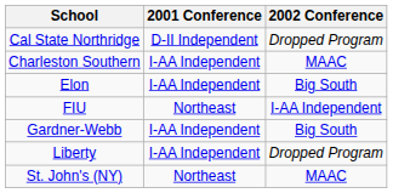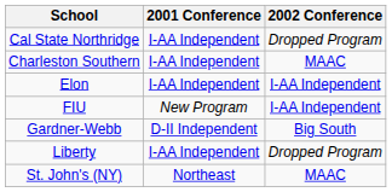Cal State Northridge | 2001 Conference: D-II Independent -> I-AA Independent
Elon | 2002 Conference: Big South -> I-AA Independent
FIU | 2001 Conference: Northeast -> New Program
Gardner-Webb | 2001 Conference: I-AA Independent -> D-II Independent
